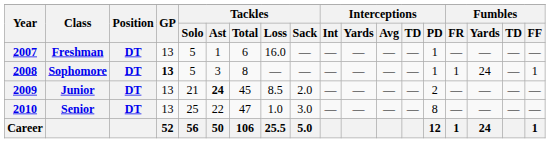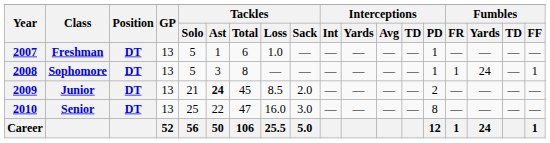Freshman | Tackles / Loss: 16.0 -> 1.0
Sophomore | GP: bold -> normal
Senior | Tackles / Loss: 1.0 -> 16.0
